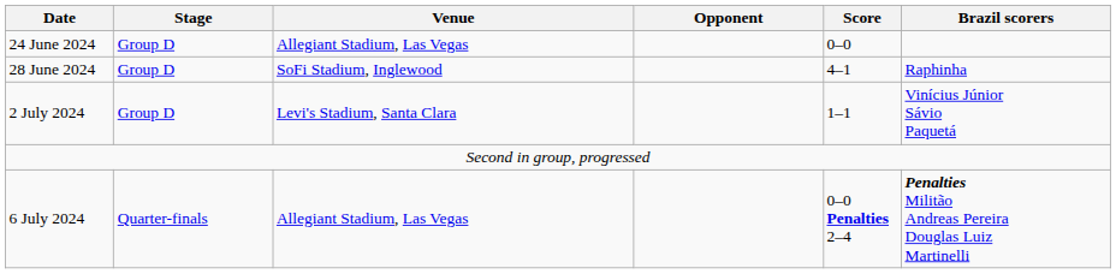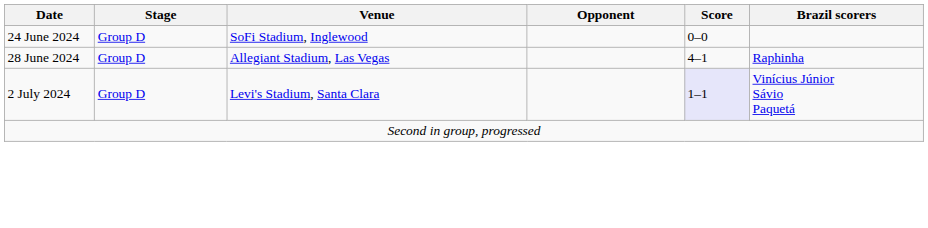24 June 2024 | Venue: Allegiant Stadium, Las Vegas -> SoFi Stadium, Inglewood
28 June 2024 | Venue: SoFi Stadium, Inglewood -> Allegiant Stadium, Las Vegas
2 July 2024 | Score: no background -> lavender background
- row: 6 July 2024 | Quarter-finals | Allegiant Stadium, Las Vegas | 0–0 Penalties 2–4 | Penalties Militão Andreas Pereira Douglas Luiz Martinelli
